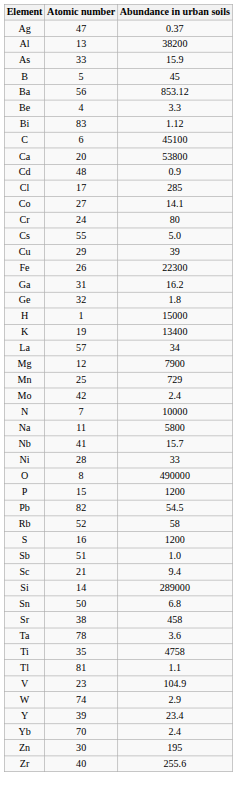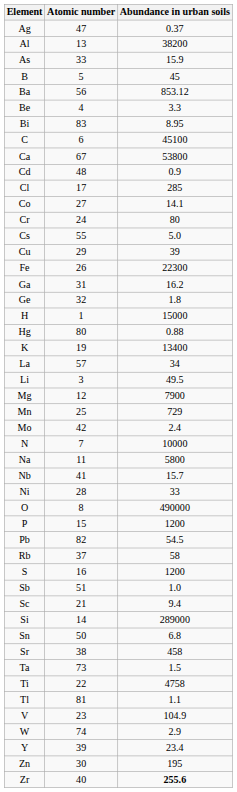Bi | Abundance in urban soils: 1.12 -> 8.95
Ca | Atomic number: 20 -> 67
+ row: Hg | 80 | 0.88
+ row: Li | 3 | 49.5
Rb | Atomic number: 52 -> 37
Ta | Atomic number: 78 -> 73
Ta | Abundance in urban soils: 3.6 -> 1.5
Ti | Atomic number: 35 -> 22
- row: Yb | 70 | 2.4
Zr | Abundance in urban soils: normal -> bold
